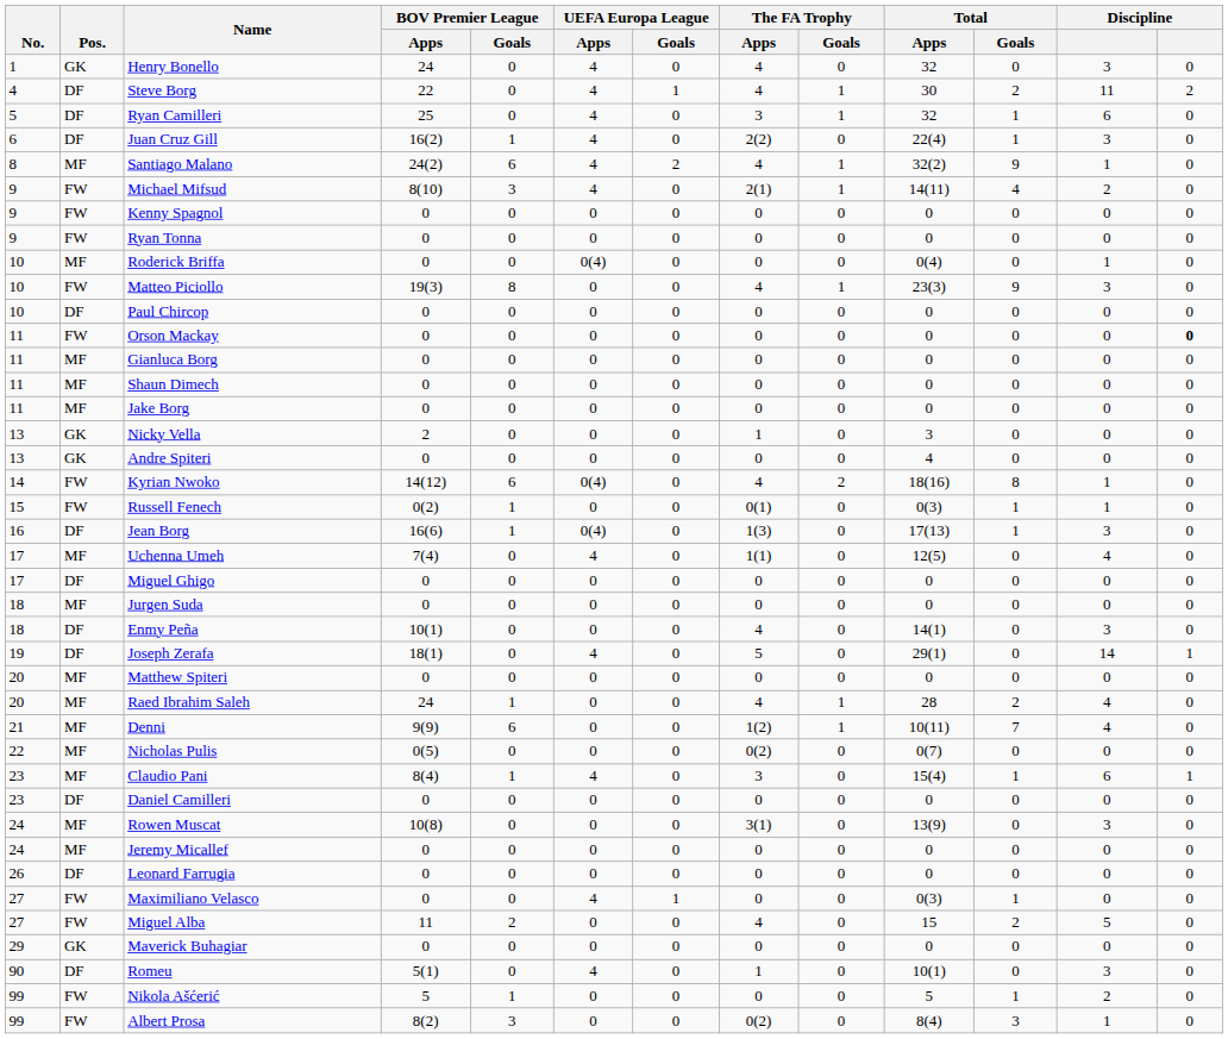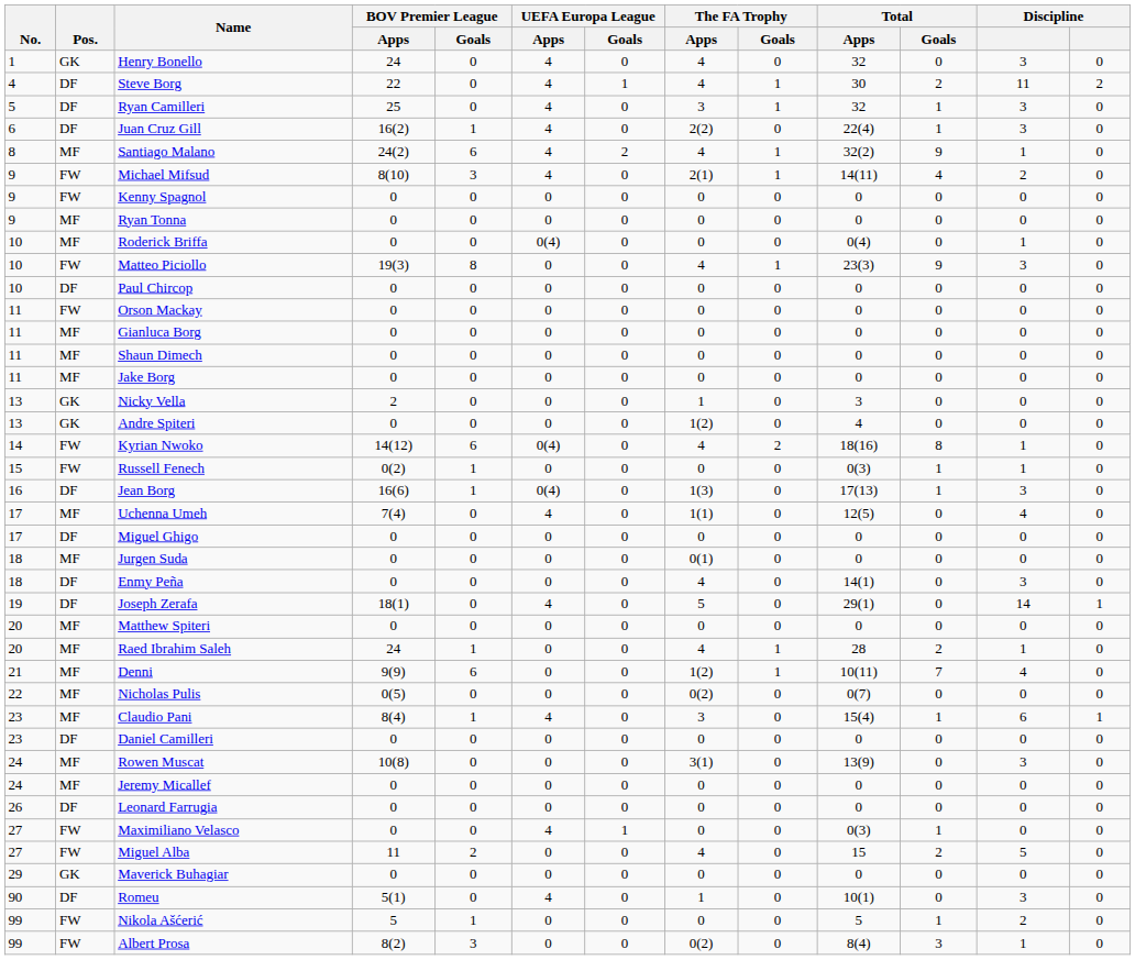Ryan Camilleri | column 12: 6 -> 3
Ryan Tonna | Pos.: FW -> MF
Orson Mackay | column 13: bold -> normal
Andre Spiteri | The FA Trophy / Apps: 0 -> 1(2)
Russell Fenech | The FA Trophy / Apps: 0(1) -> 0
Jurgen Suda | The FA Trophy / Apps: 0 -> 0(1)
Enmy Peña | BOV Premier League / Apps: 10(1) -> 0
Raed Ibrahim Saleh | column 12: 4 -> 1
